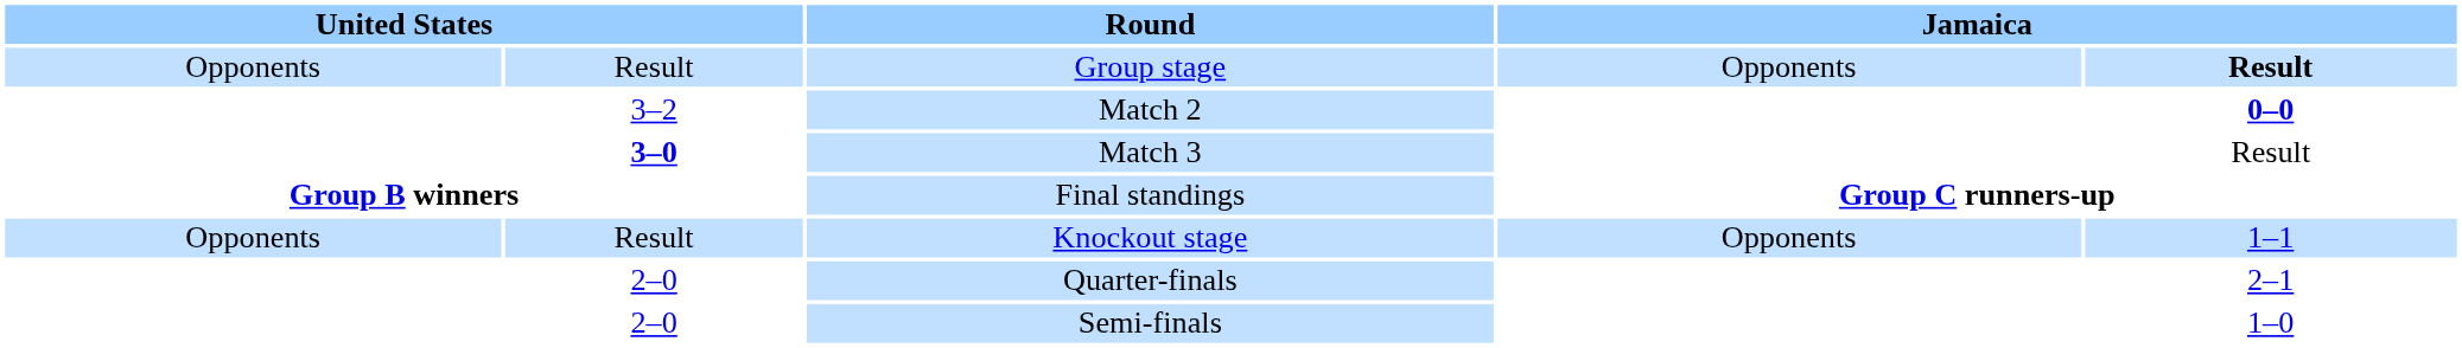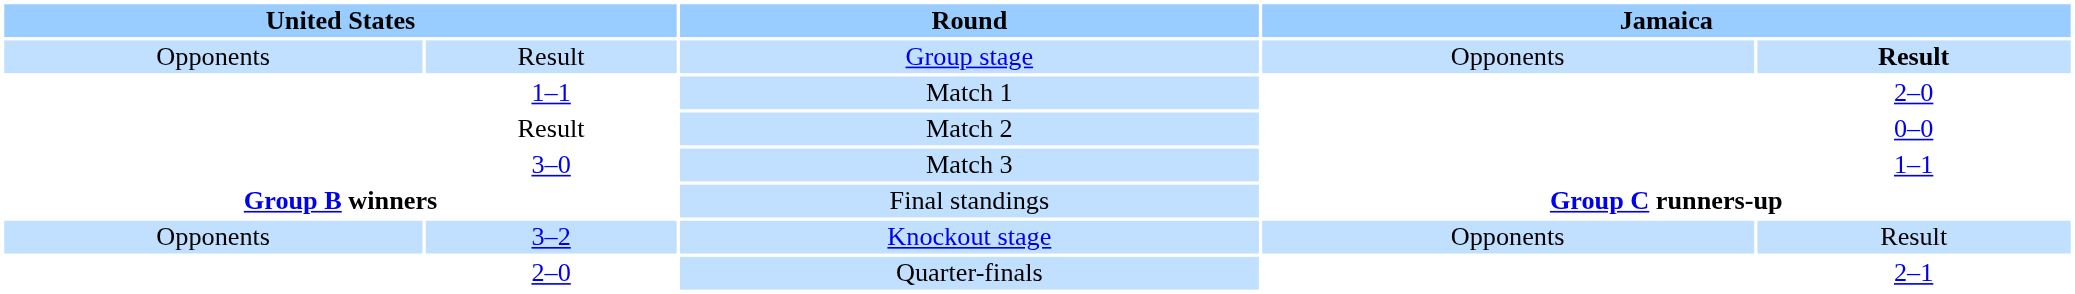+ row: 1–1 | Match 1 | 2–0
Match 2 | column 2: 3–2 -> Result
Match 2 | column 5: bold -> normal
Match 3 | column 2: bold -> normal
Match 3 | column 5: Result -> 1–1
Knockout stage | column 2: Result -> 3–2
Knockout stage | column 5: 1–1 -> Result
- row: 2–0 | Semi-finals | 1–0
